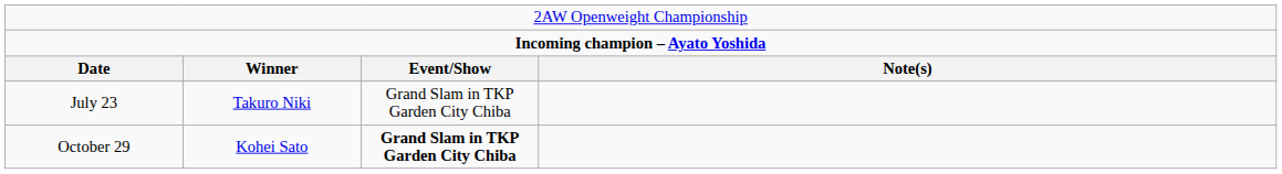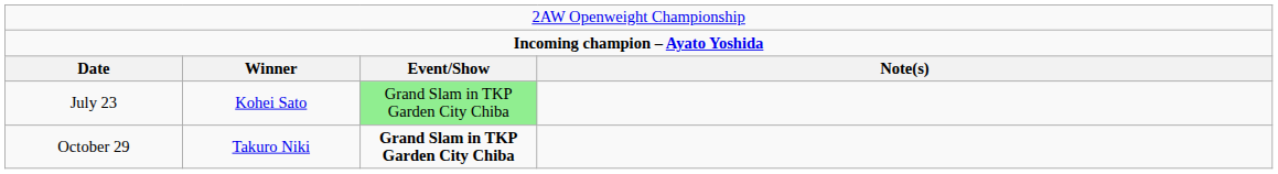July 23 | column 2: Takuro Niki -> Kohei Sato
July 23 | column 3: no background -> lightgreen background
October 29 | column 2: Kohei Sato -> Takuro Niki
